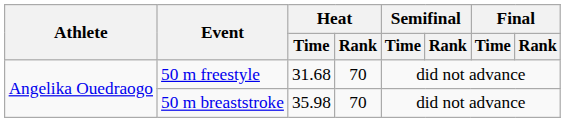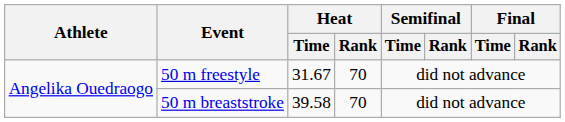50 m freestyle | Heat / Time: 31.68 -> 31.67
50 m breaststroke | Heat / Time: 35.98 -> 39.58
